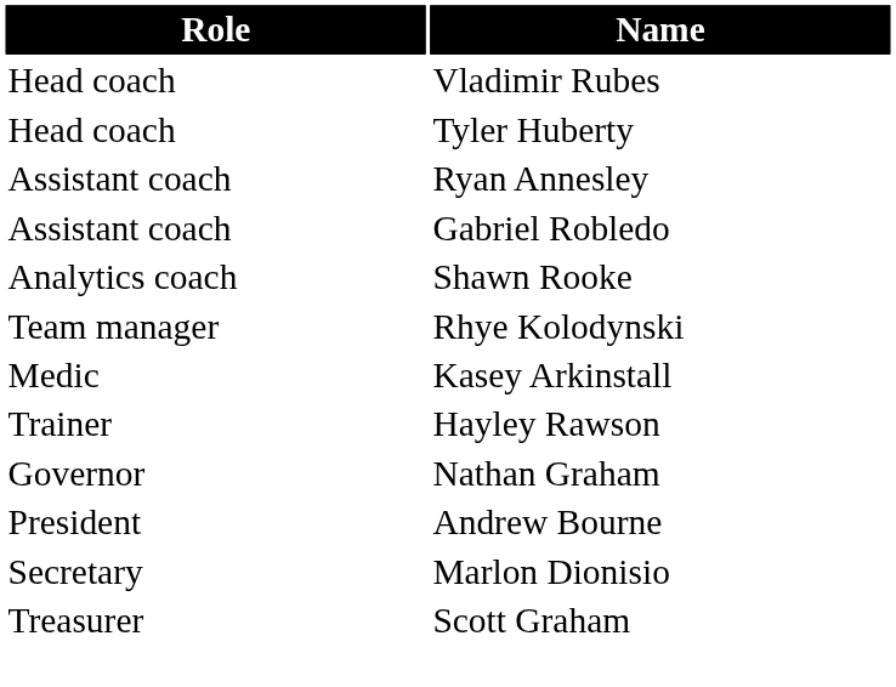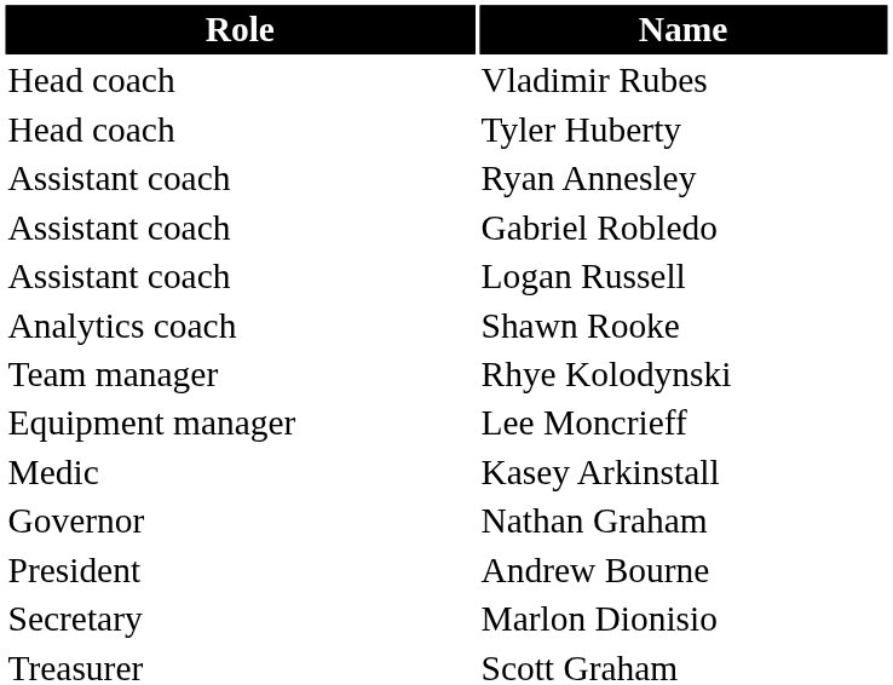+ row: Assistant coach | Logan Russell
+ row: Equipment manager | Lee Moncrieff
- row: Trainer | Hayley Rawson
